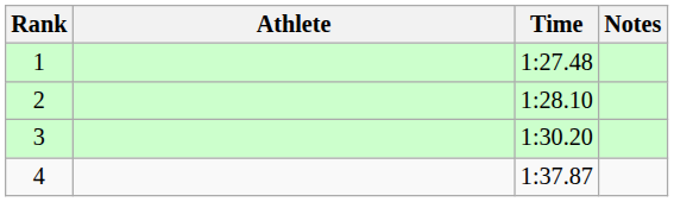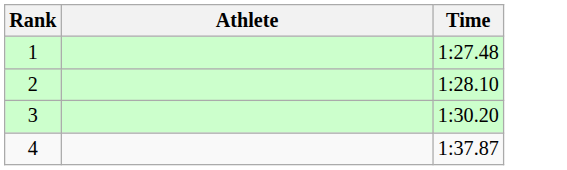- column: Notes
